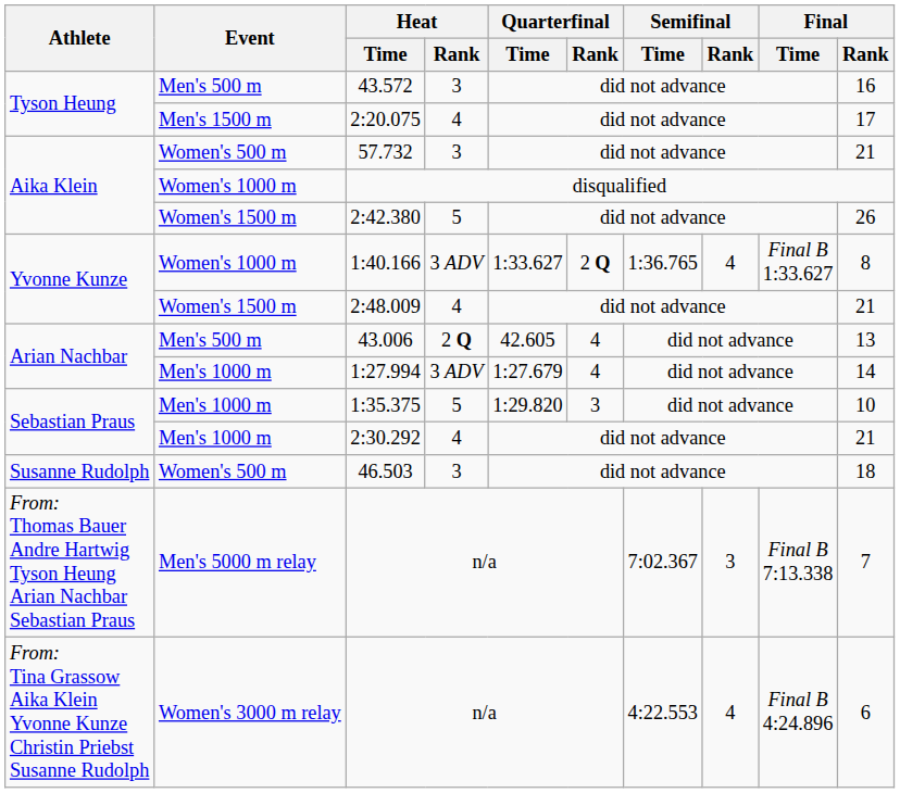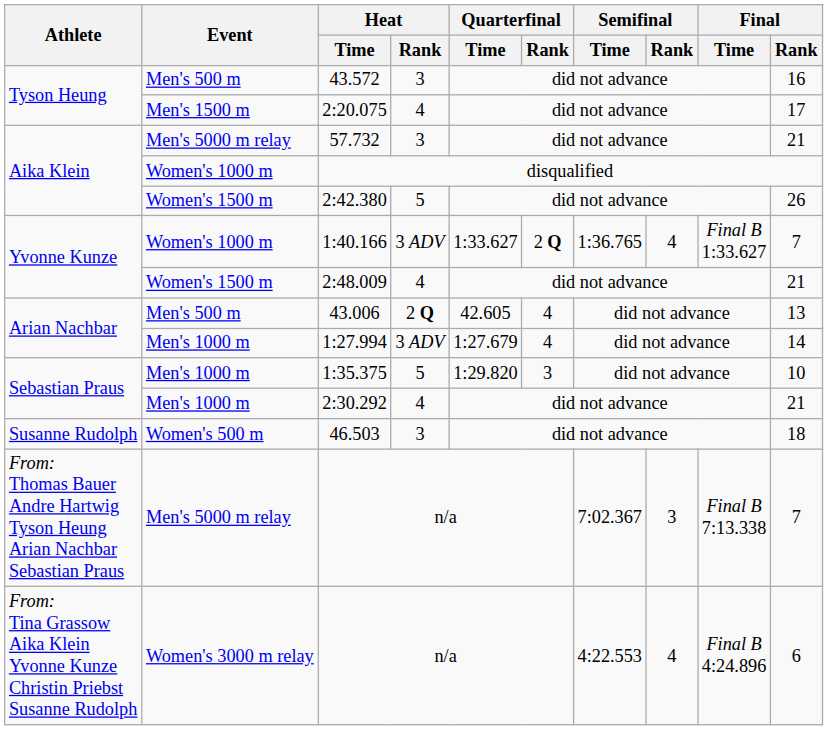57.732 | Event: Women's 500 m -> Men's 5000 m relay
1:40.166 | Final / Rank: 8 -> 7
